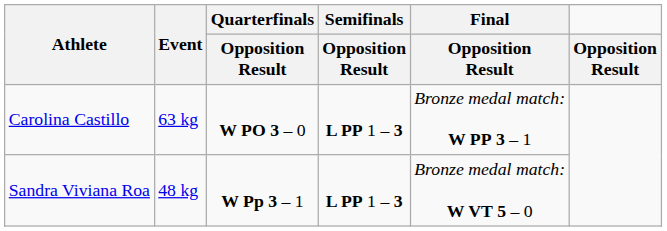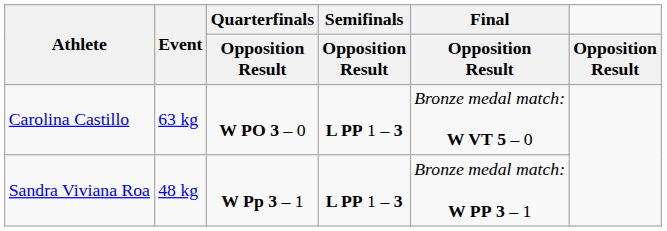Carolina Castillo | Final / Opposition Result: Bronze medal match: W PP 3 – 1 -> Bronze medal match: W VT 5 – 0
Sandra Viviana Roa | Final / Opposition Result: Bronze medal match: W VT 5 – 0 -> Bronze medal match: W PP 3 – 1
